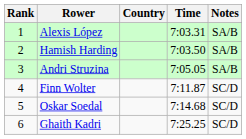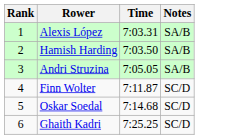- column: Country
